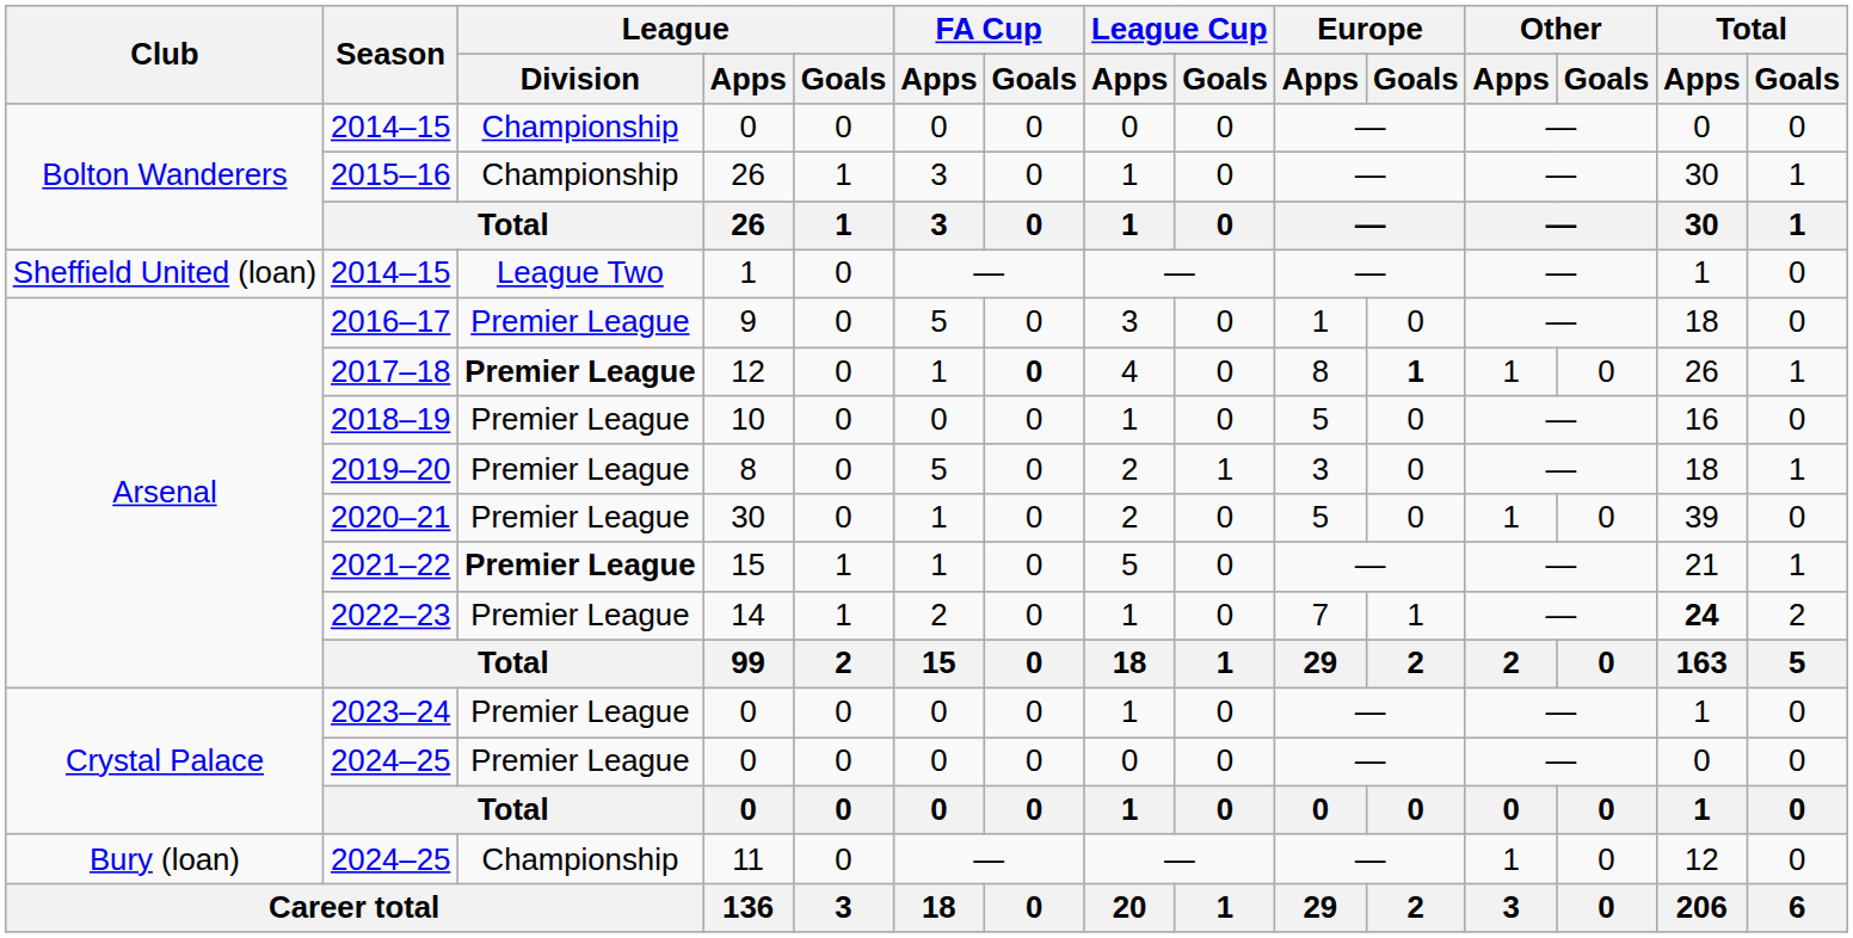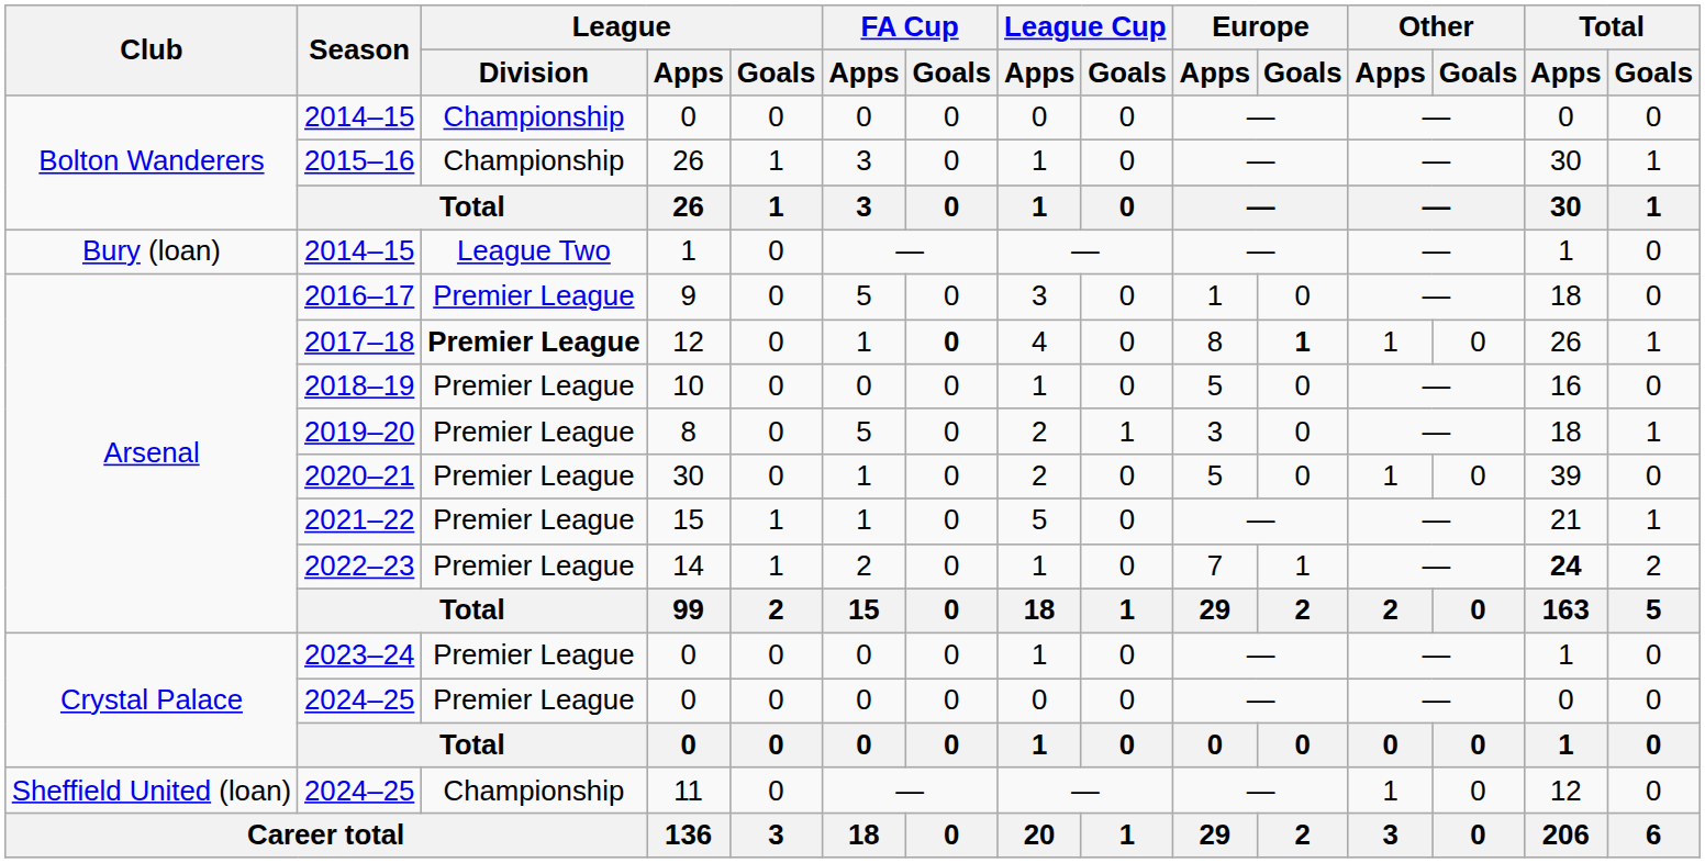2014–15 / 1 | Club: Sheffield United (loan) -> Bury (loan)
2021–22 | League / Division: bold -> normal
2024–25 / 11 | Club: Bury (loan) -> Sheffield United (loan)
